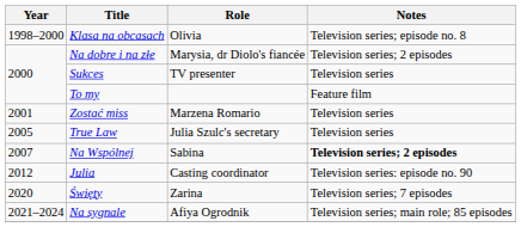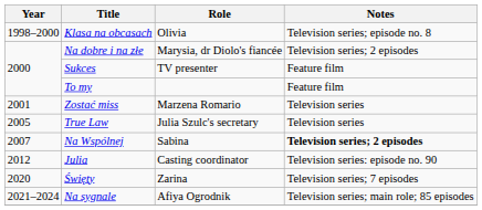Sukces | Notes: Television series -> Feature film
